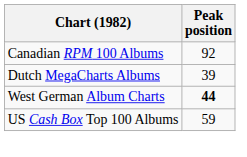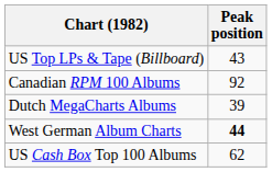+ row: US Top LPs & Tape (Billboard) | 43
US Cash Box Top 100 Albums | Peak position: 59 -> 62
